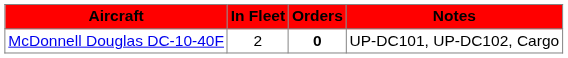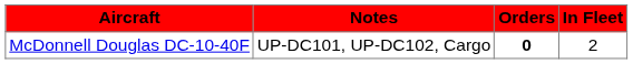columns swapped: In Fleet <-> Notes
